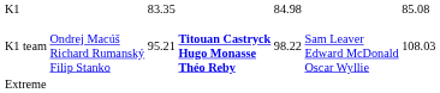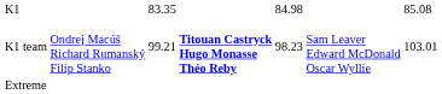K1 team | column 3: 95.21 -> 99.21
K1 team | column 5: 98.22 -> 98.23
K1 team | column 7: 108.03 -> 103.01
